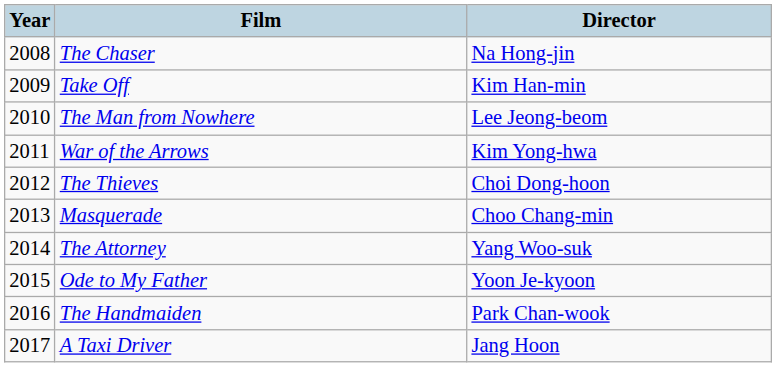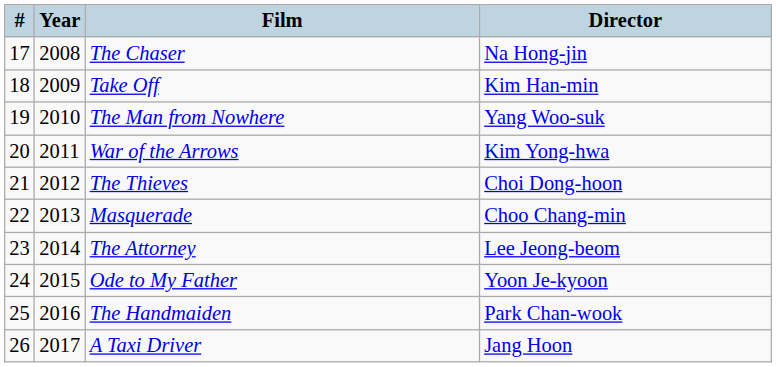+ column: # | 17 | 18 | 19 | 20 | 21 | 22 | 23 | 24 | 25 | 26
The Man from Nowhere | Director: Lee Jeong-beom -> Yang Woo-suk
The Attorney | Director: Yang Woo-suk -> Lee Jeong-beom
